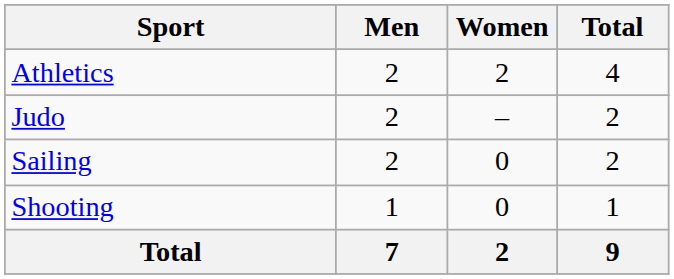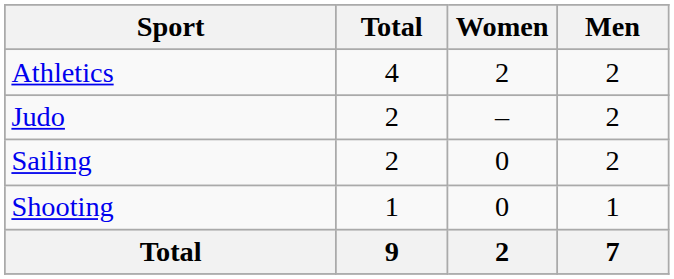columns swapped: Men <-> Total
